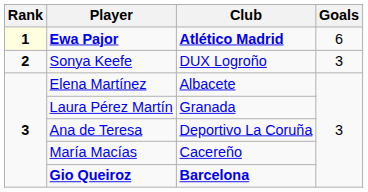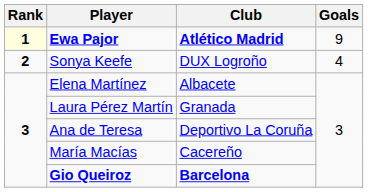Ewa Pajor | Goals: 6 -> 9
Sonya Keefe | Goals: 3 -> 4
